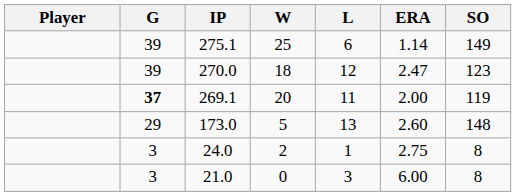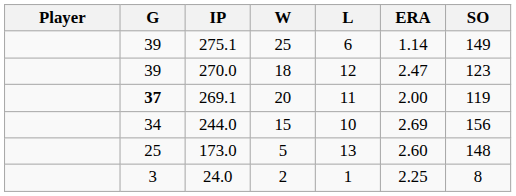+ row: 34 | 244.0 | 15 | 10 | 2.69 | 156
173.0 | G: 29 -> 25
24.0 | ERA: 2.75 -> 2.25
- row: 3 | 21.0 | 0 | 3 | 6.00 | 8
